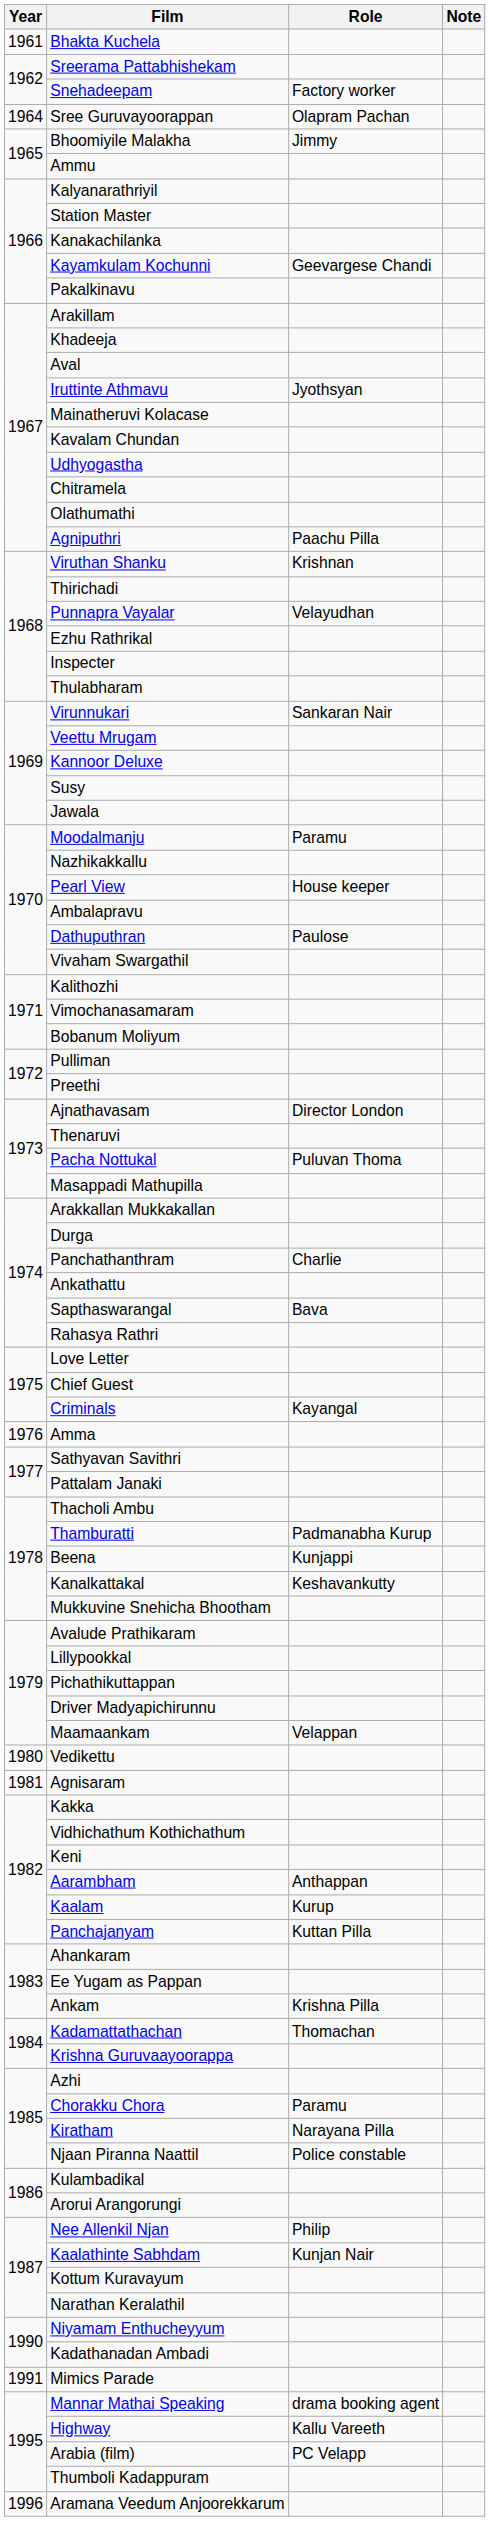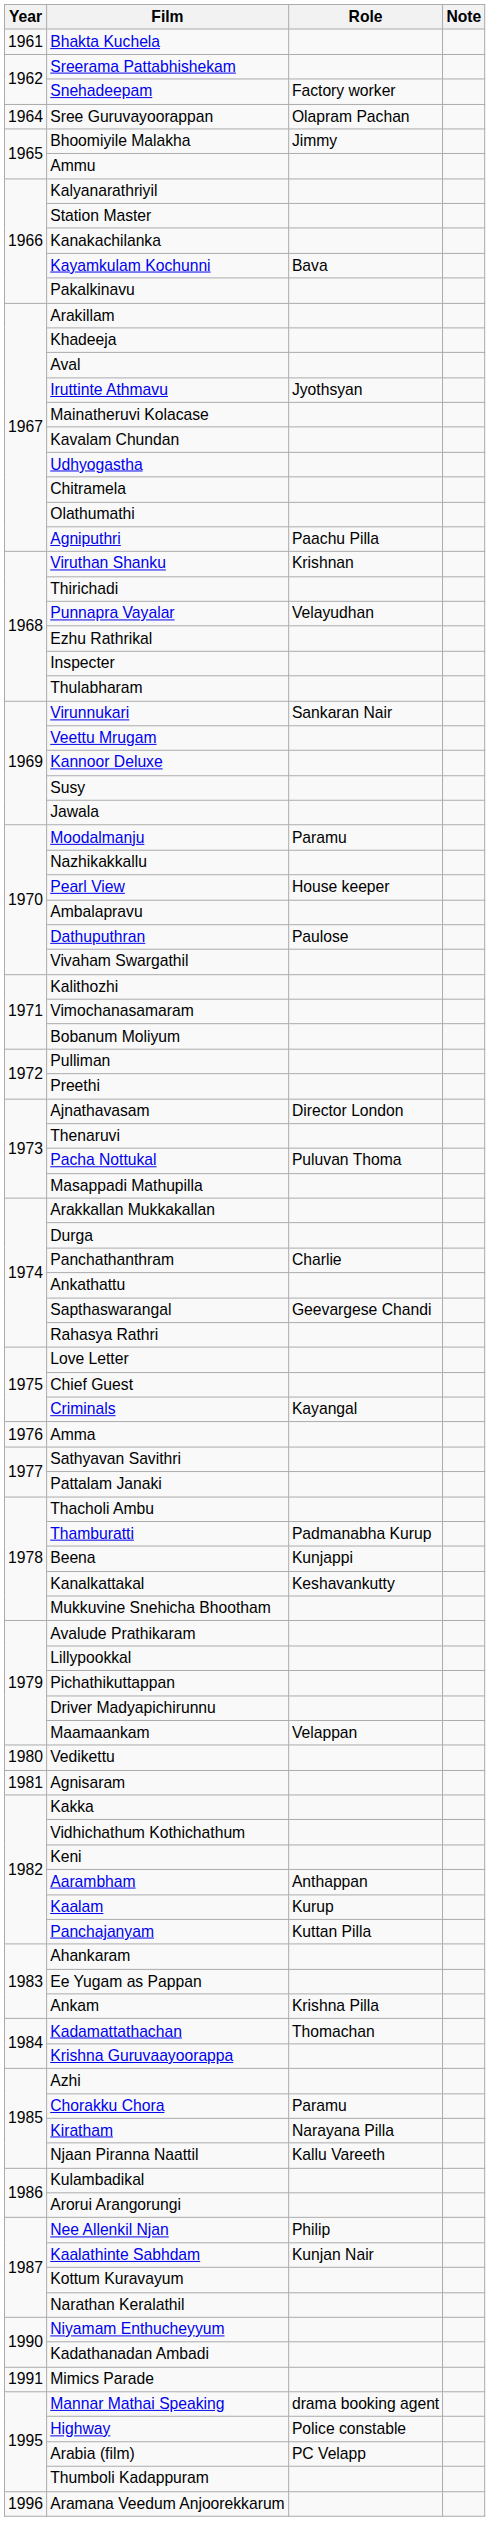Kayamkulam Kochunni | Role: Geevargese Chandi -> Bava
Sapthaswarangal | Role: Bava -> Geevargese Chandi
Njaan Piranna Naattil | Role: Police constable -> Kallu Vareeth
Highway | Role: Kallu Vareeth -> Police constable
